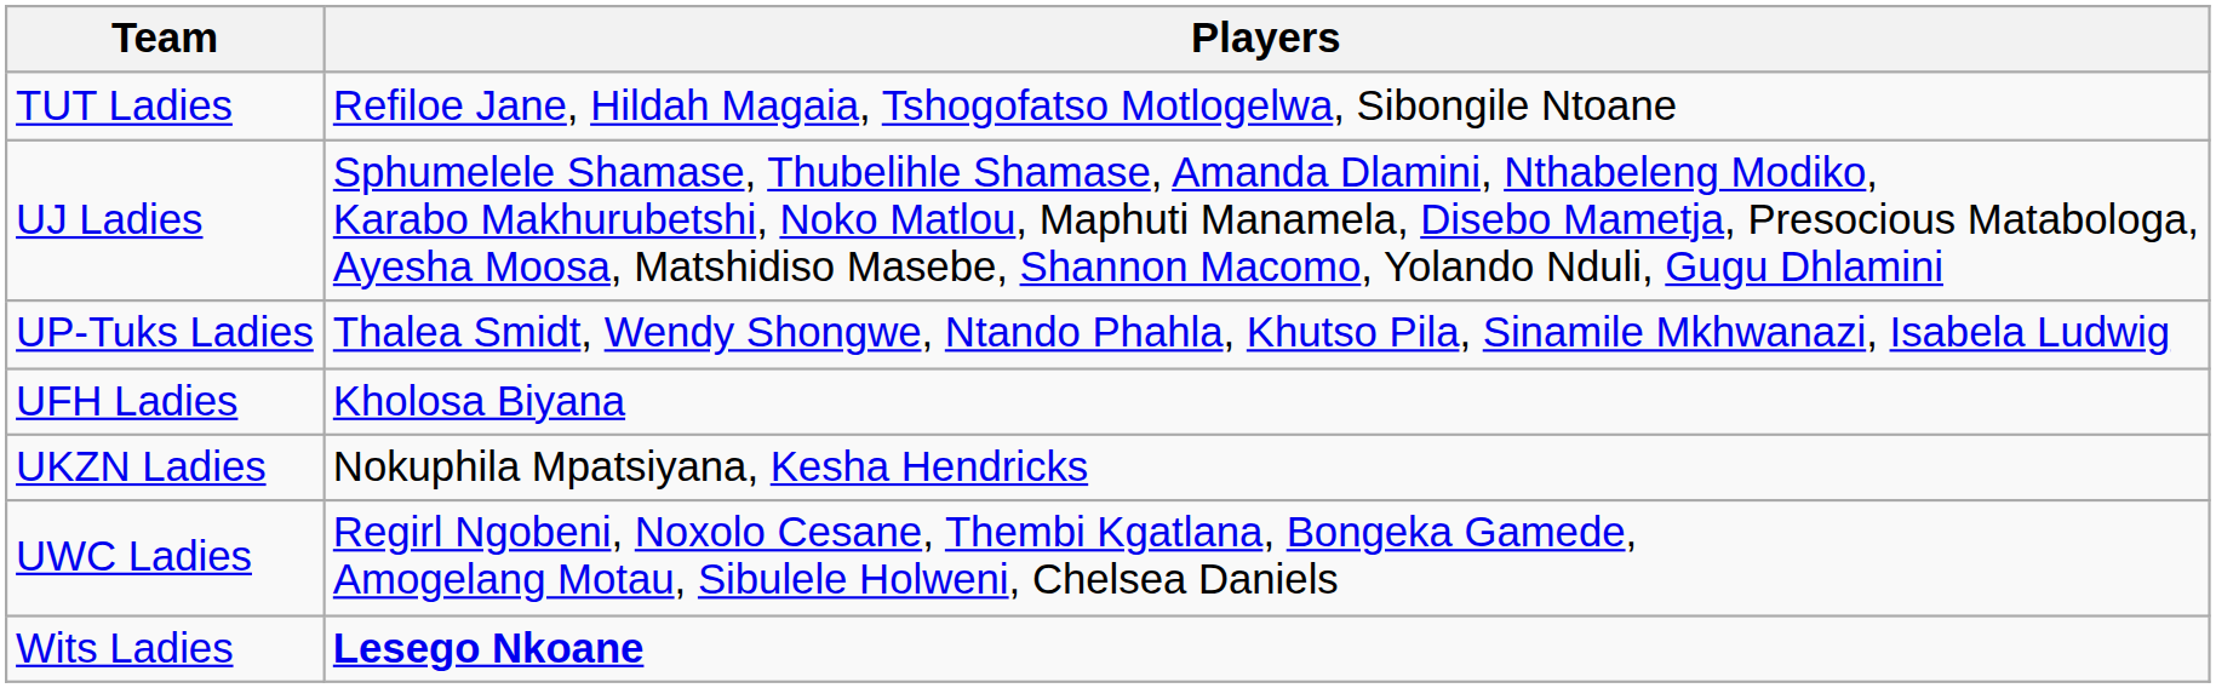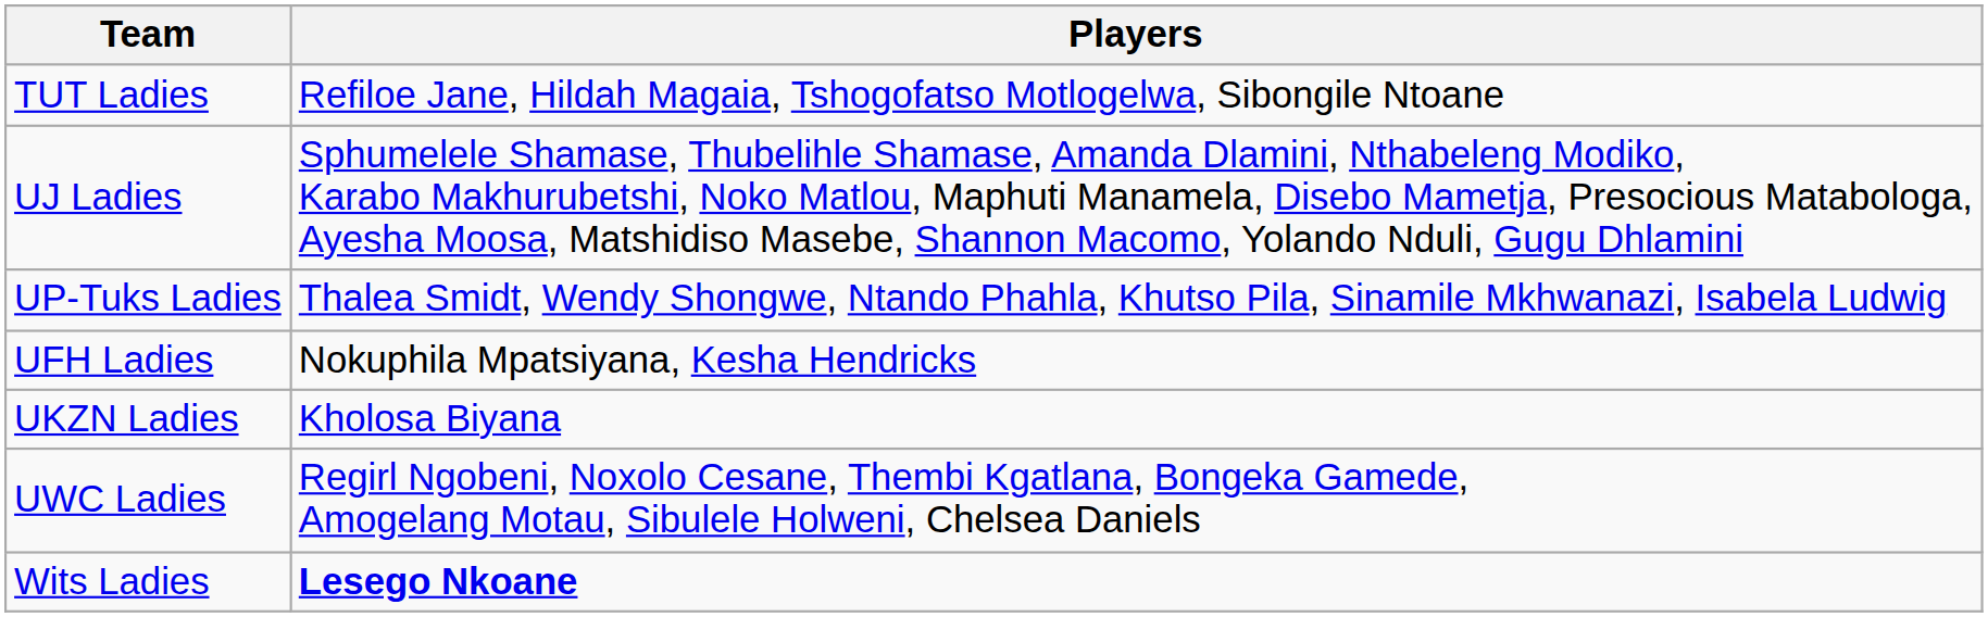UFH Ladies | Players: Kholosa Biyana -> Nokuphila Mpatsiyana, Kesha Hendricks
UKZN Ladies | Players: Nokuphila Mpatsiyana, Kesha Hendricks -> Kholosa Biyana
